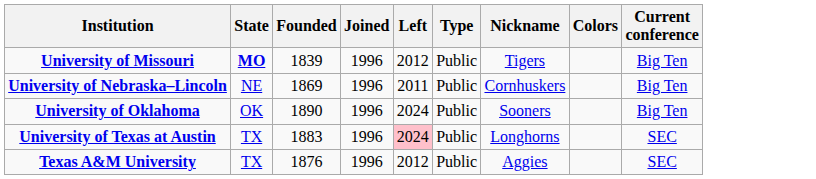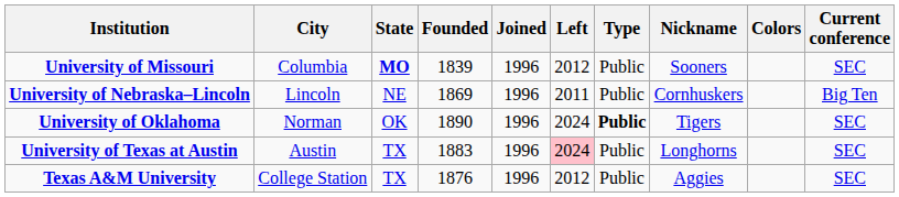+ column: City | Columbia | Lincoln | Norman | Austin | College Station
University of Missouri | Nickname: Tigers -> Sooners
University of Missouri | Current conference: Big Ten -> SEC
University of Oklahoma | Type: normal -> bold
University of Oklahoma | Nickname: Sooners -> Tigers
University of Oklahoma | Current conference: Big Ten -> SEC
